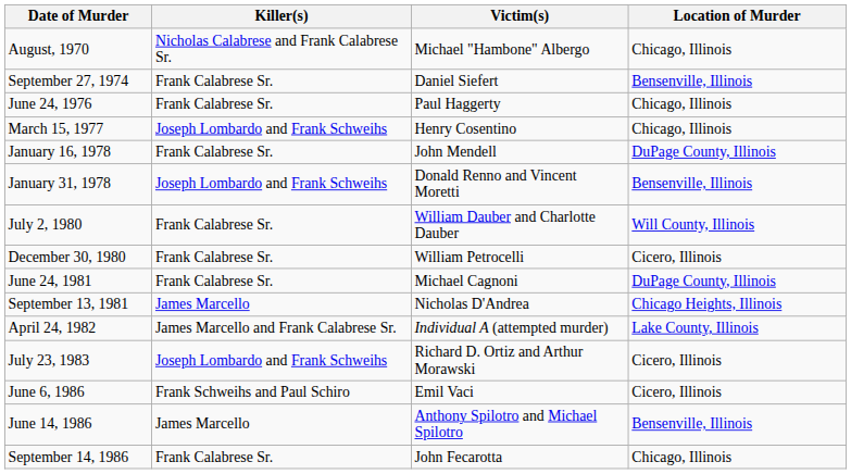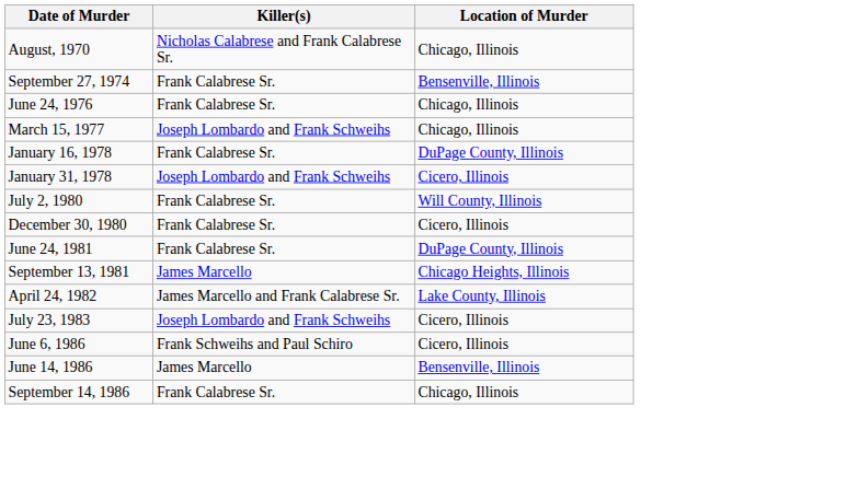- column: Victim(s) | Michael "Hambone" Albergo | Daniel Siefert | Paul Haggerty | Henry Cosentino | John Mendell | Donald Renno and Vincent Moretti | William Dauber and Charlotte Dauber | William Petrocelli | Michael Cagnoni | Nicholas D'Andrea | Individual A (attempted murder) | Richard D. Ortiz and Arthur Morawski | Emil Vaci | Anthony Spilotro and Michael Spilotro | John Fecarotta
January 31, 1978 | Location of Murder: Bensenville, Illinois -> Cicero, Illinois
